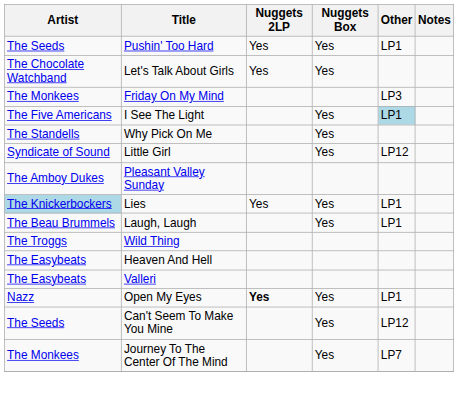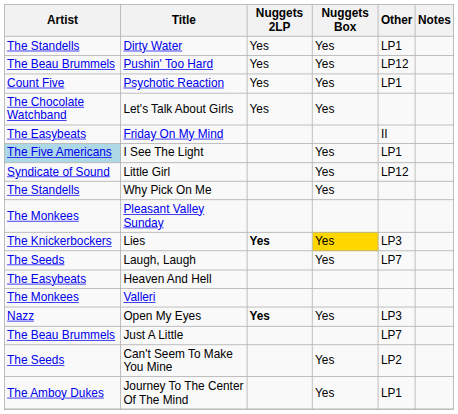+ row: The Standells | Dirty Water | Yes | Yes | LP1
Pushin' Too Hard | Artist: The Seeds -> The Beau Brummels
Pushin' Too Hard | Other: LP1 -> LP12
+ row: Count Five | Psychotic Reaction | Yes | Yes | LP1
Friday On My Mind | Artist: The Monkees -> The Easybeats
Friday On My Mind | Other: LP3 -> II
I See The Light | Artist: no background -> lightblue background
I See The Light | Other: lightblue background -> no background
rows swapped: Why Pick On Me <-> Little Girl
Pleasant Valley Sunday | Artist: The Amboy Dukes -> The Monkees
Lies | Artist: lightblue background -> no background
Lies | Nuggets 2LP: normal -> bold
Lies | Nuggets Box: no background -> gold background
Lies | Other: LP1 -> LP3
Laugh, Laugh | Artist: The Beau Brummels -> The Seeds
Laugh, Laugh | Other: LP1 -> LP7
- row: The Troggs | Wild Thing
Valleri | Artist: The Easybeats -> The Monkees
Open My Eyes | Other: LP1 -> LP3
+ row: The Beau Brummels | Just A Little | LP7
Can't Seem To Make You Mine | Other: LP12 -> LP2
Journey To The Center Of The Mind | Artist: The Monkees -> The Amboy Dukes
Journey To The Center Of The Mind | Other: LP7 -> LP1
